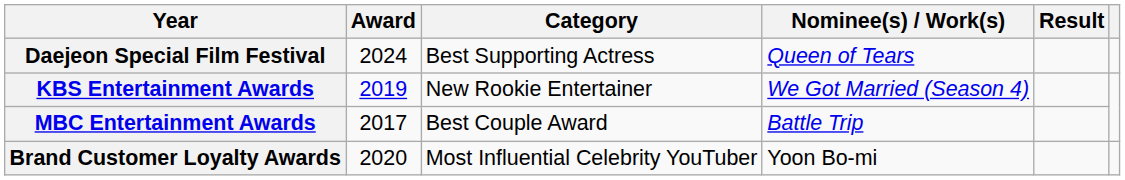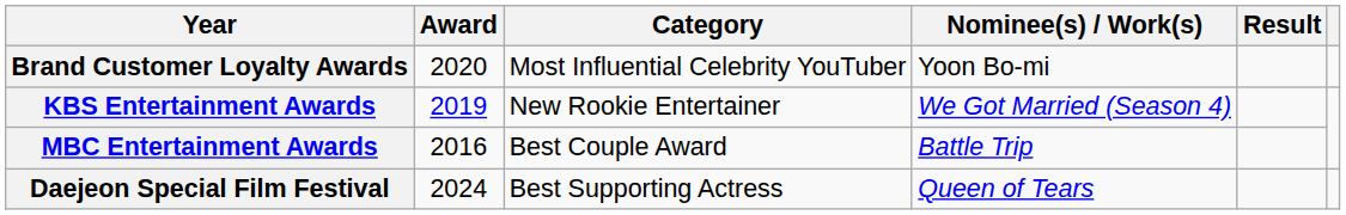rows swapped: Brand Customer Loyalty Awards <-> Daejeon Special Film Festival
MBC Entertainment Awards | Award: 2017 -> 2016
